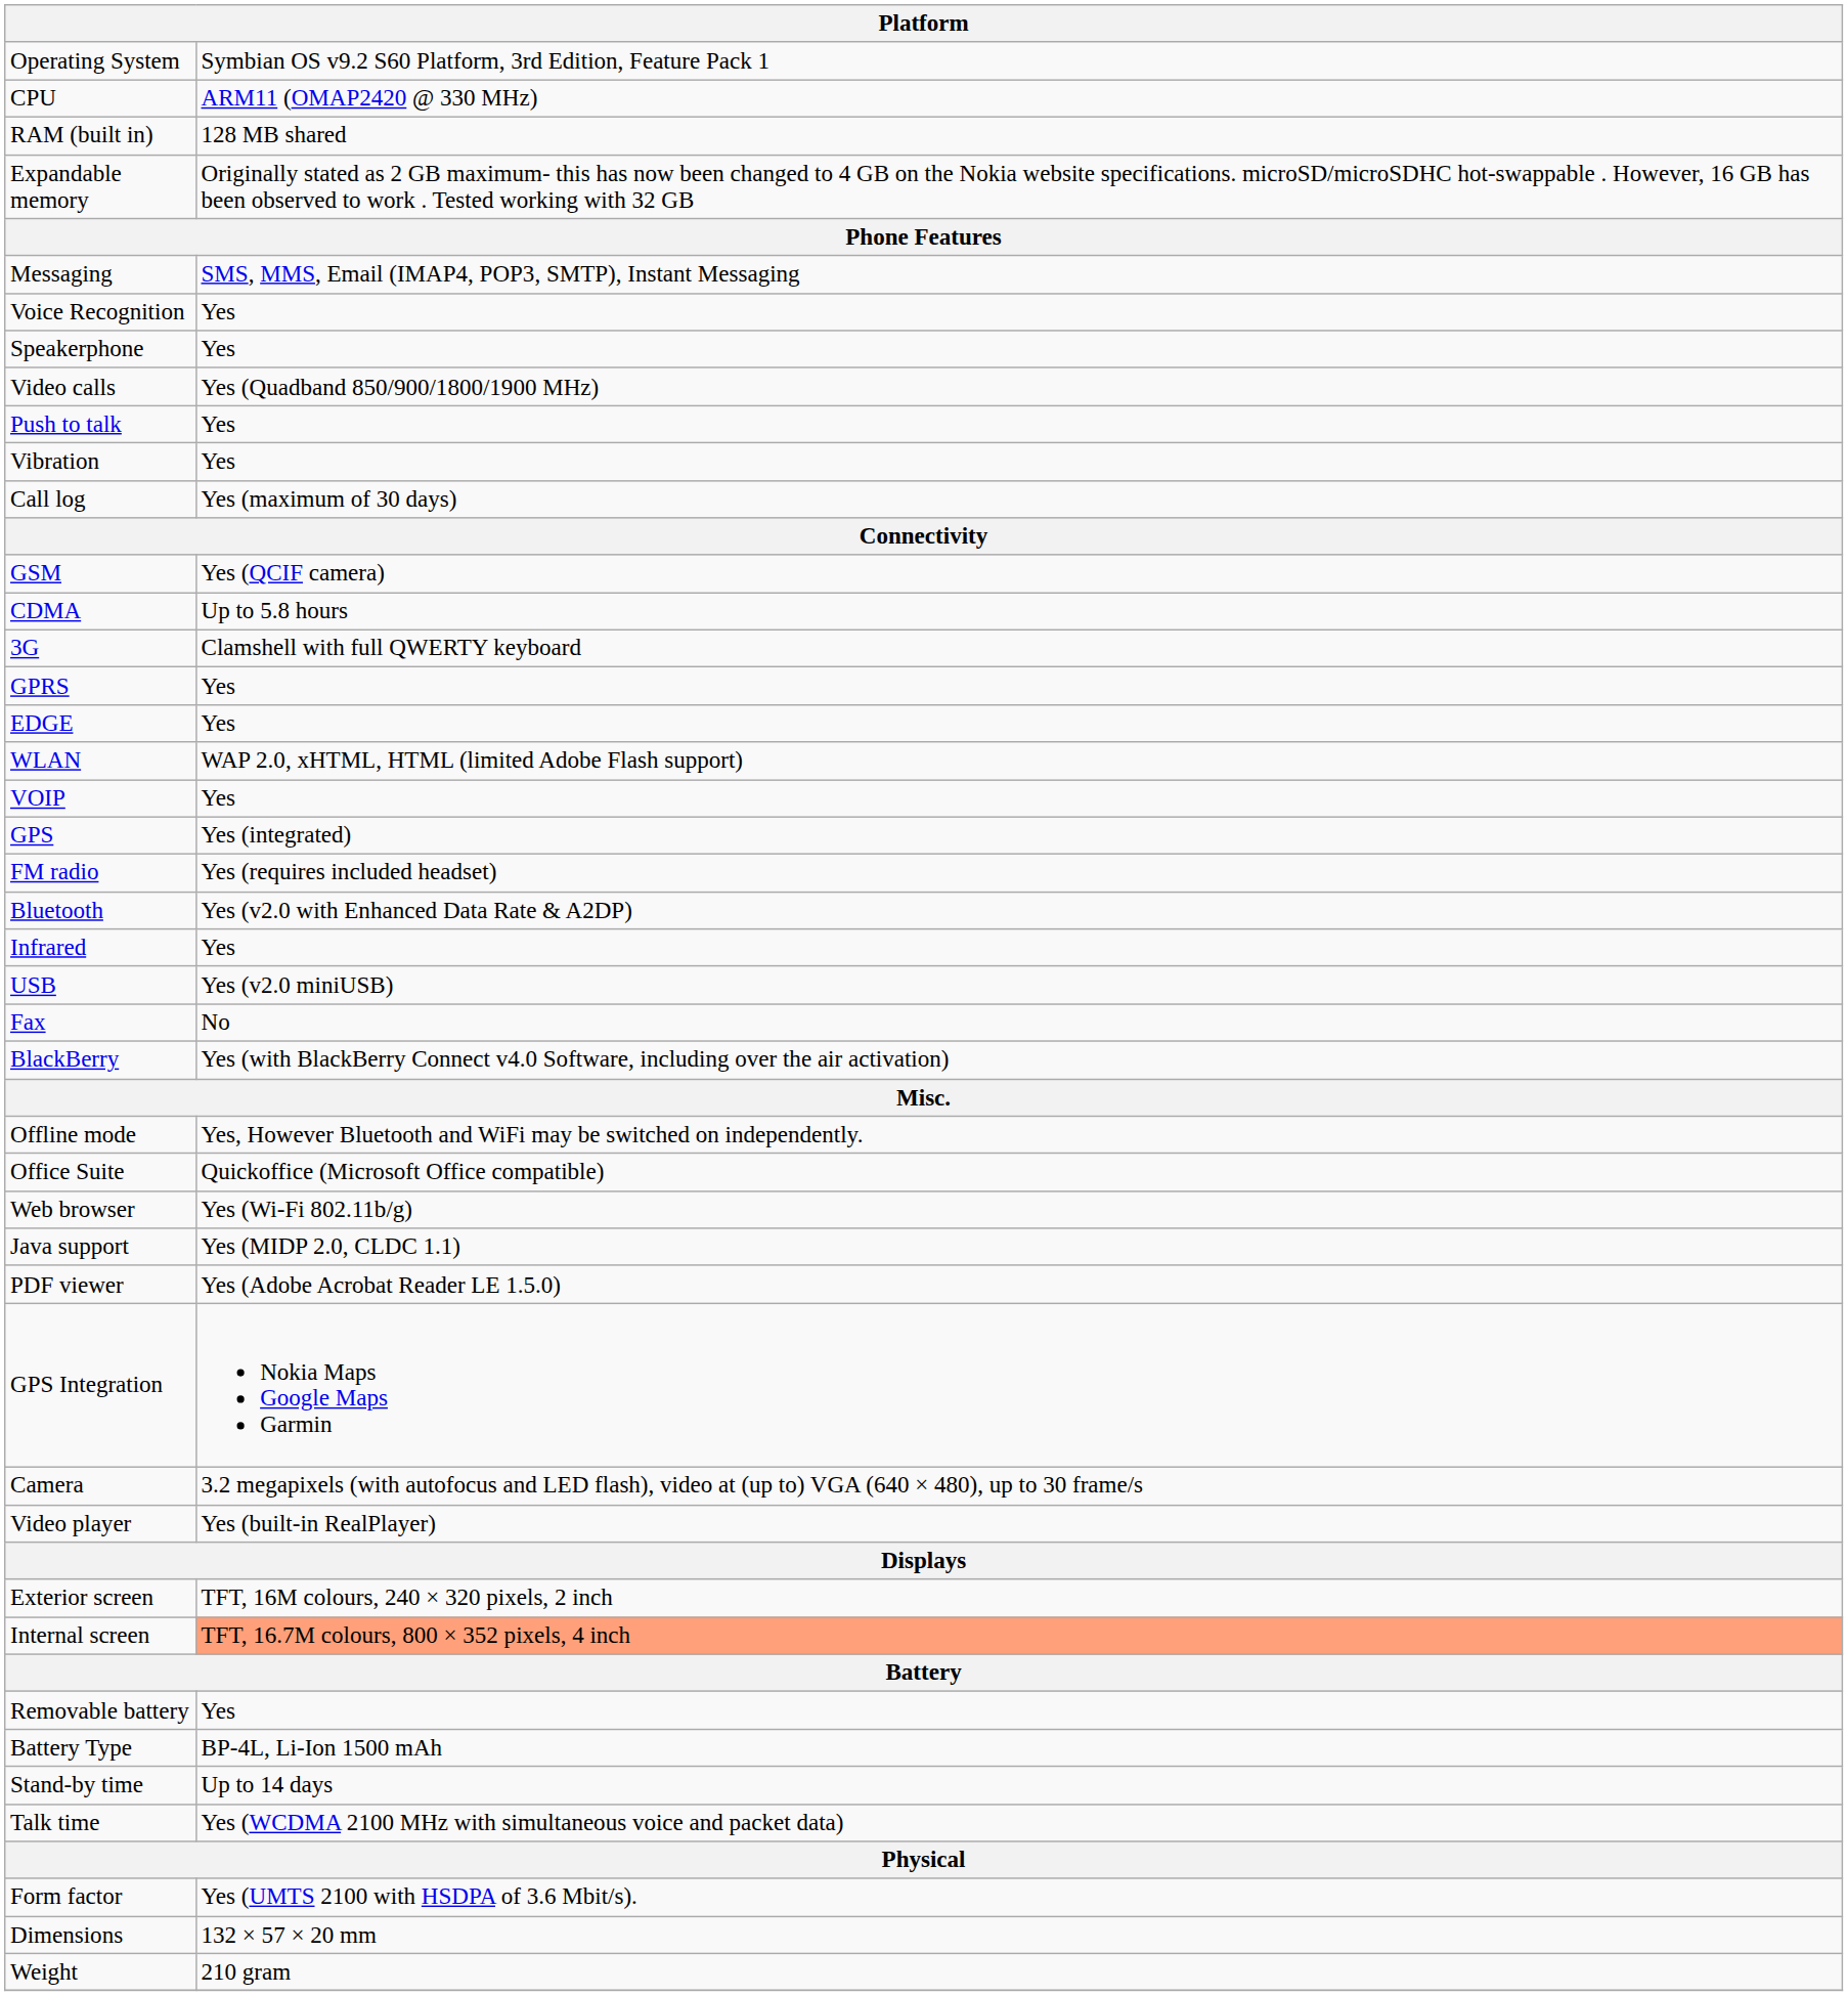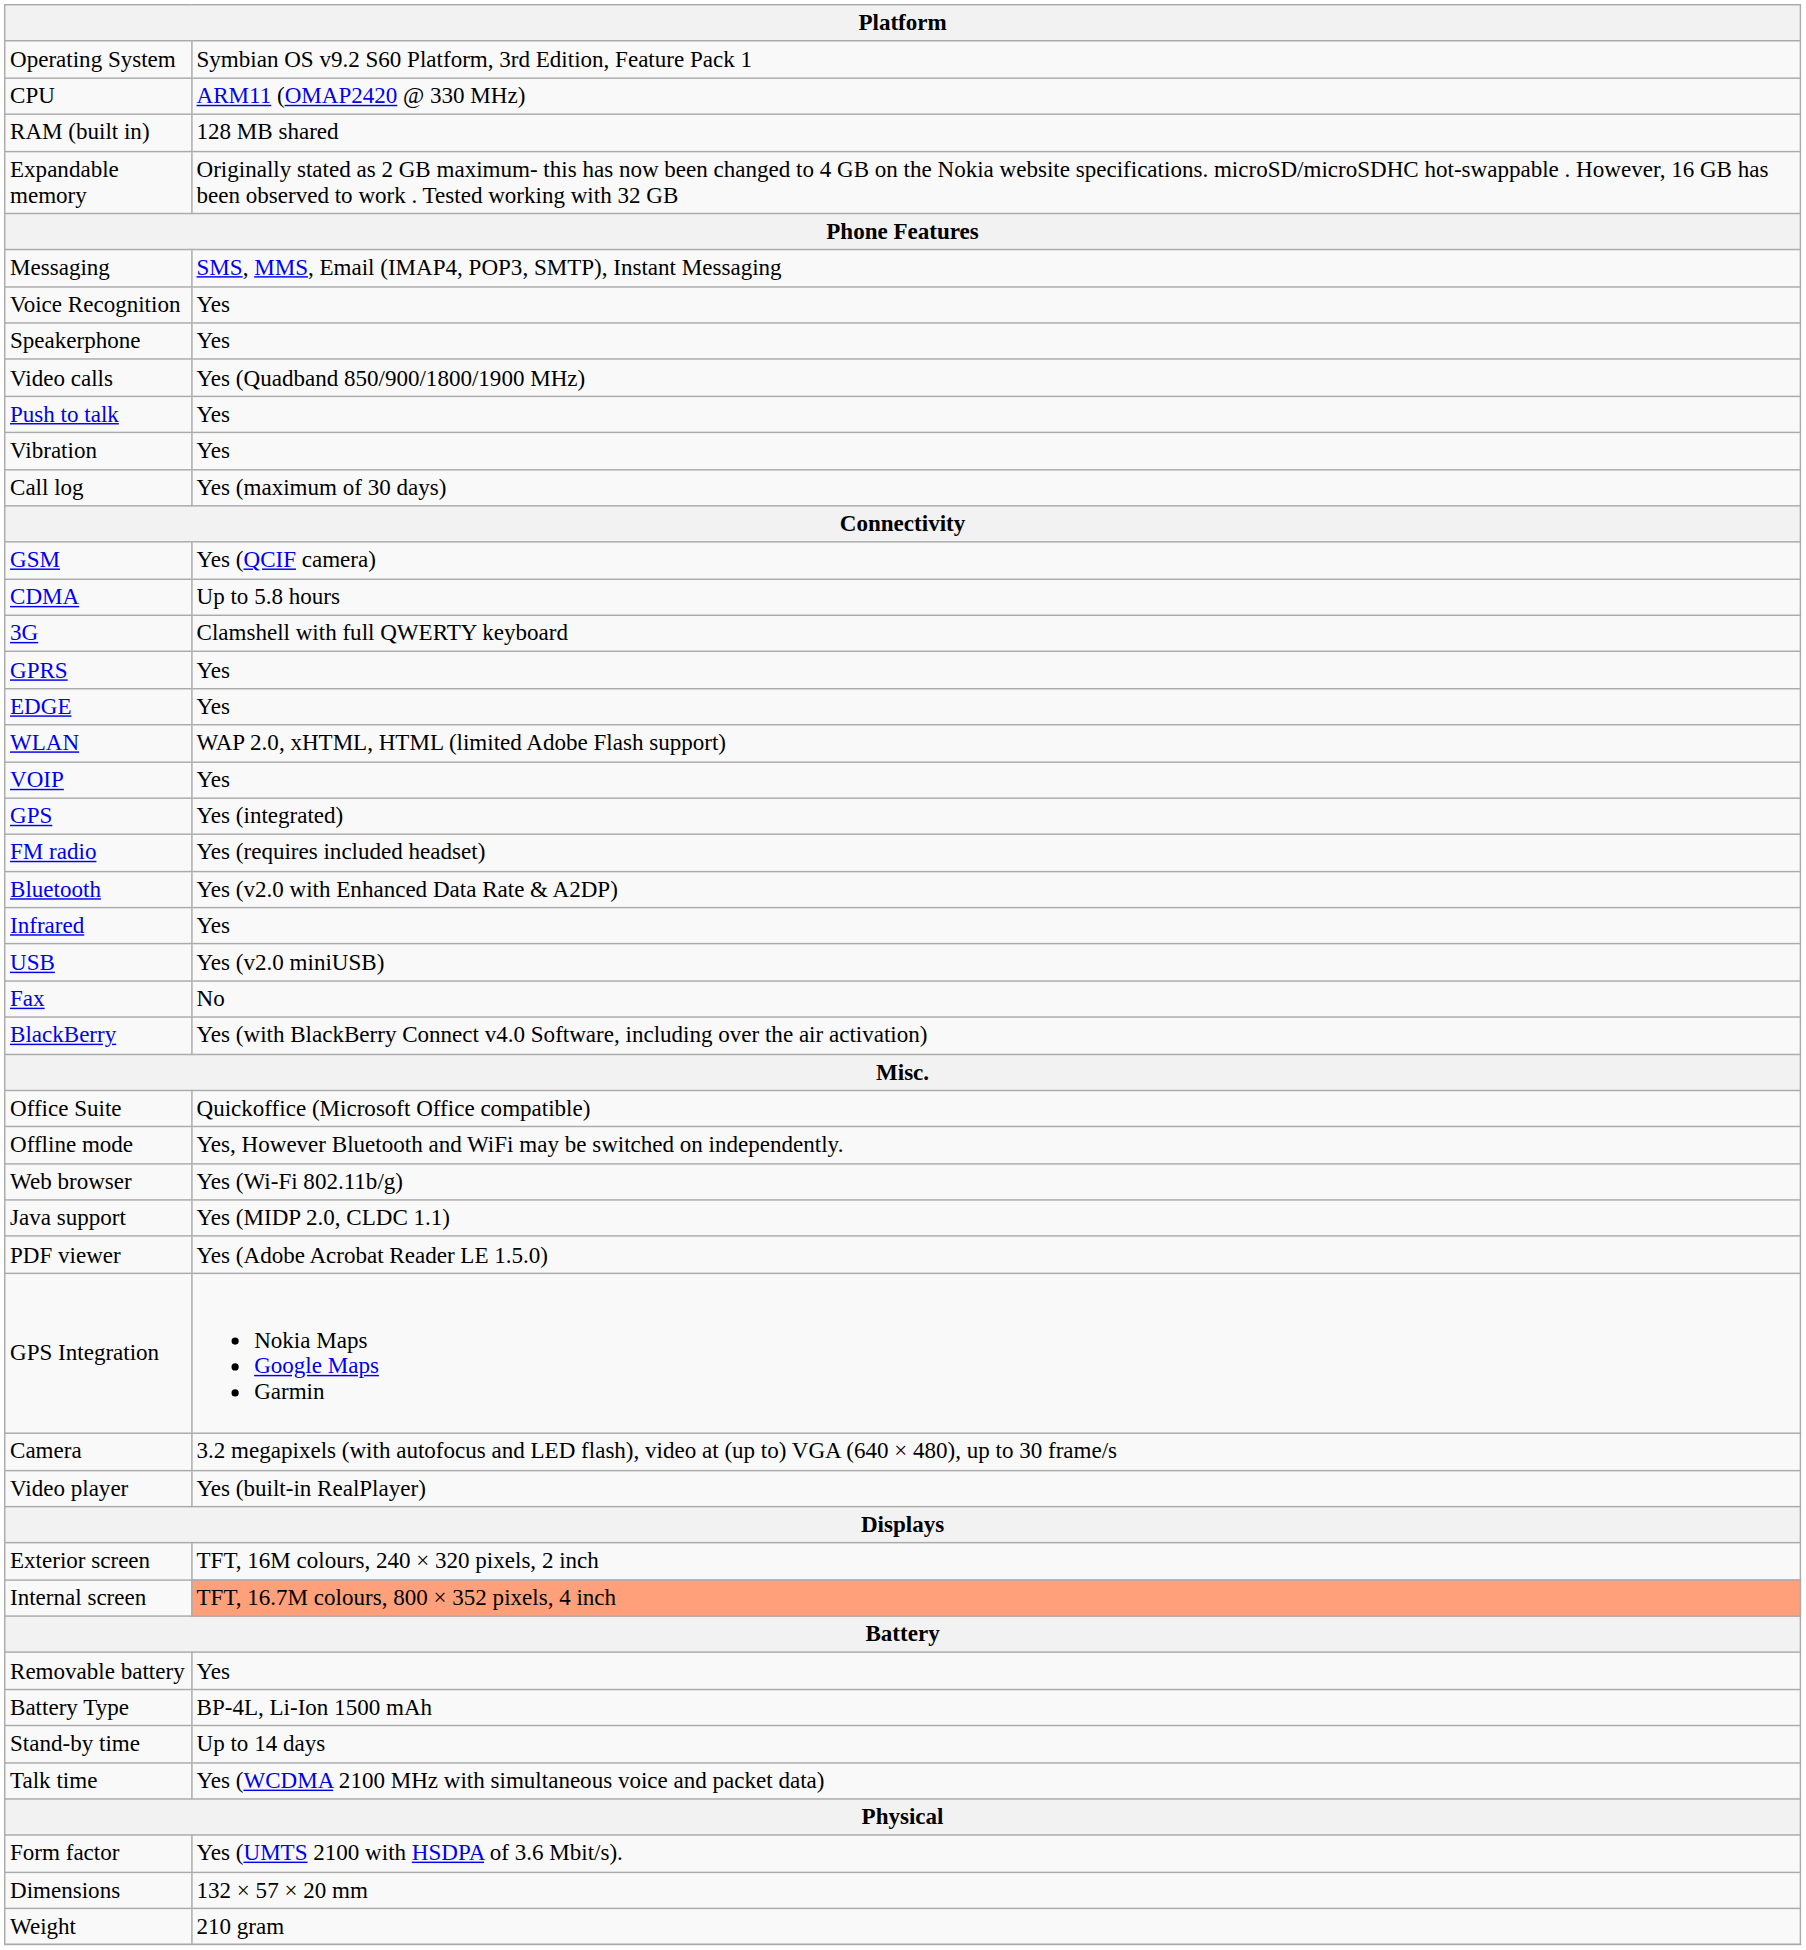rows swapped: Offline mode <-> Office Suite
